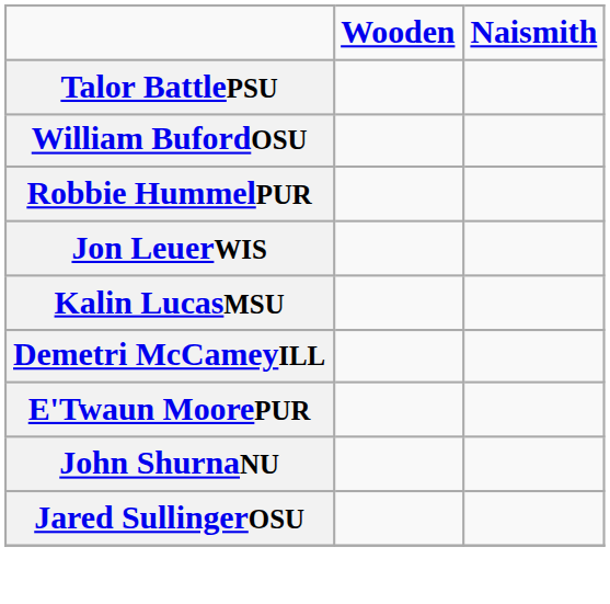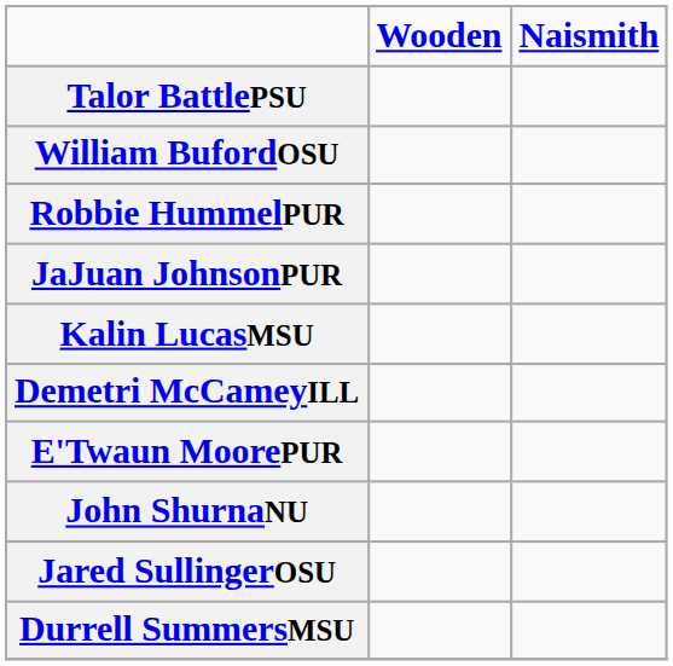+ row: JaJuan JohnsonPUR
- row: Jon LeuerWIS
+ row: Durrell SummersMSU
